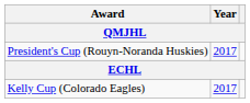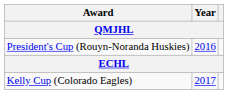President's Cup (Rouyn-Noranda Huskies) | Year: 2017 -> 2016
